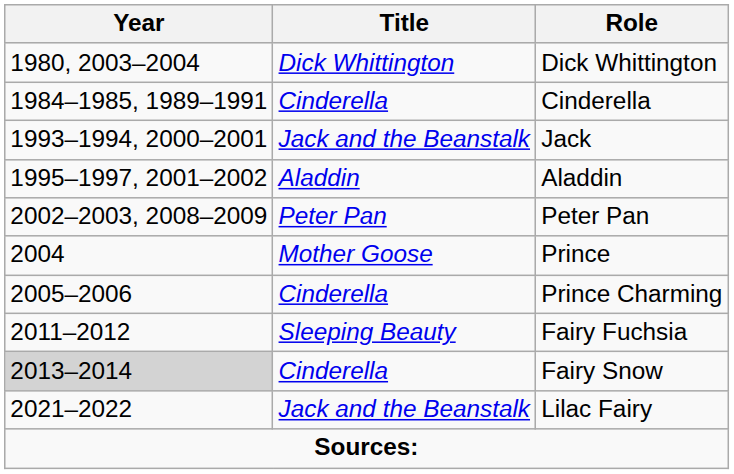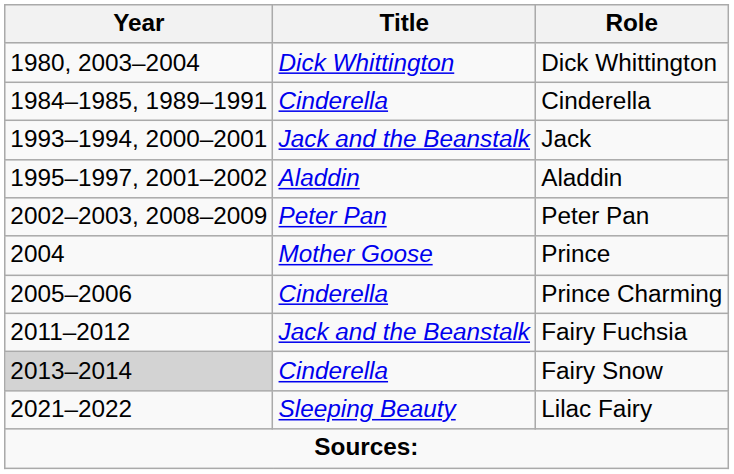Fairy Fuchsia | Title: Sleeping Beauty -> Jack and the Beanstalk
Lilac Fairy | Title: Jack and the Beanstalk -> Sleeping Beauty
